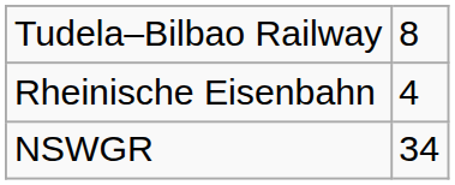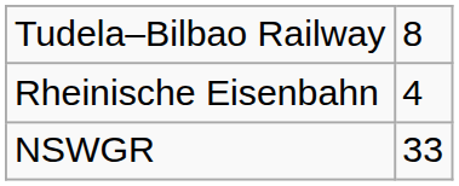NSWGR | column 2: 34 -> 33
